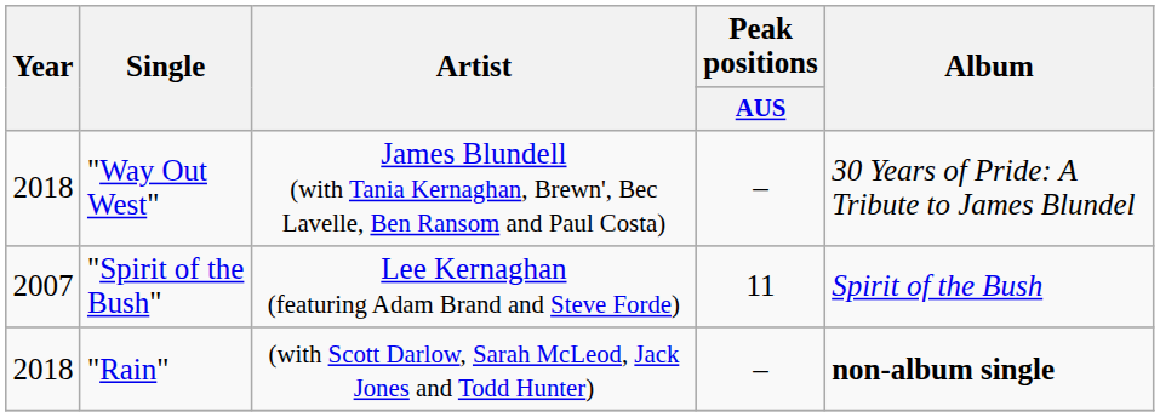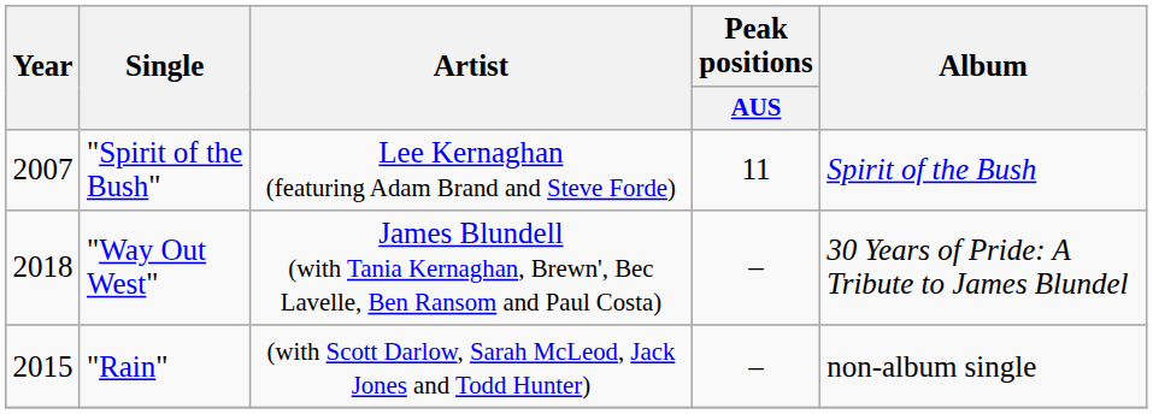rows swapped: "Spirit of the Bush" <-> "Way Out West"
"Rain" | Year: 2018 -> 2015
"Rain" | Album: bold -> normal
